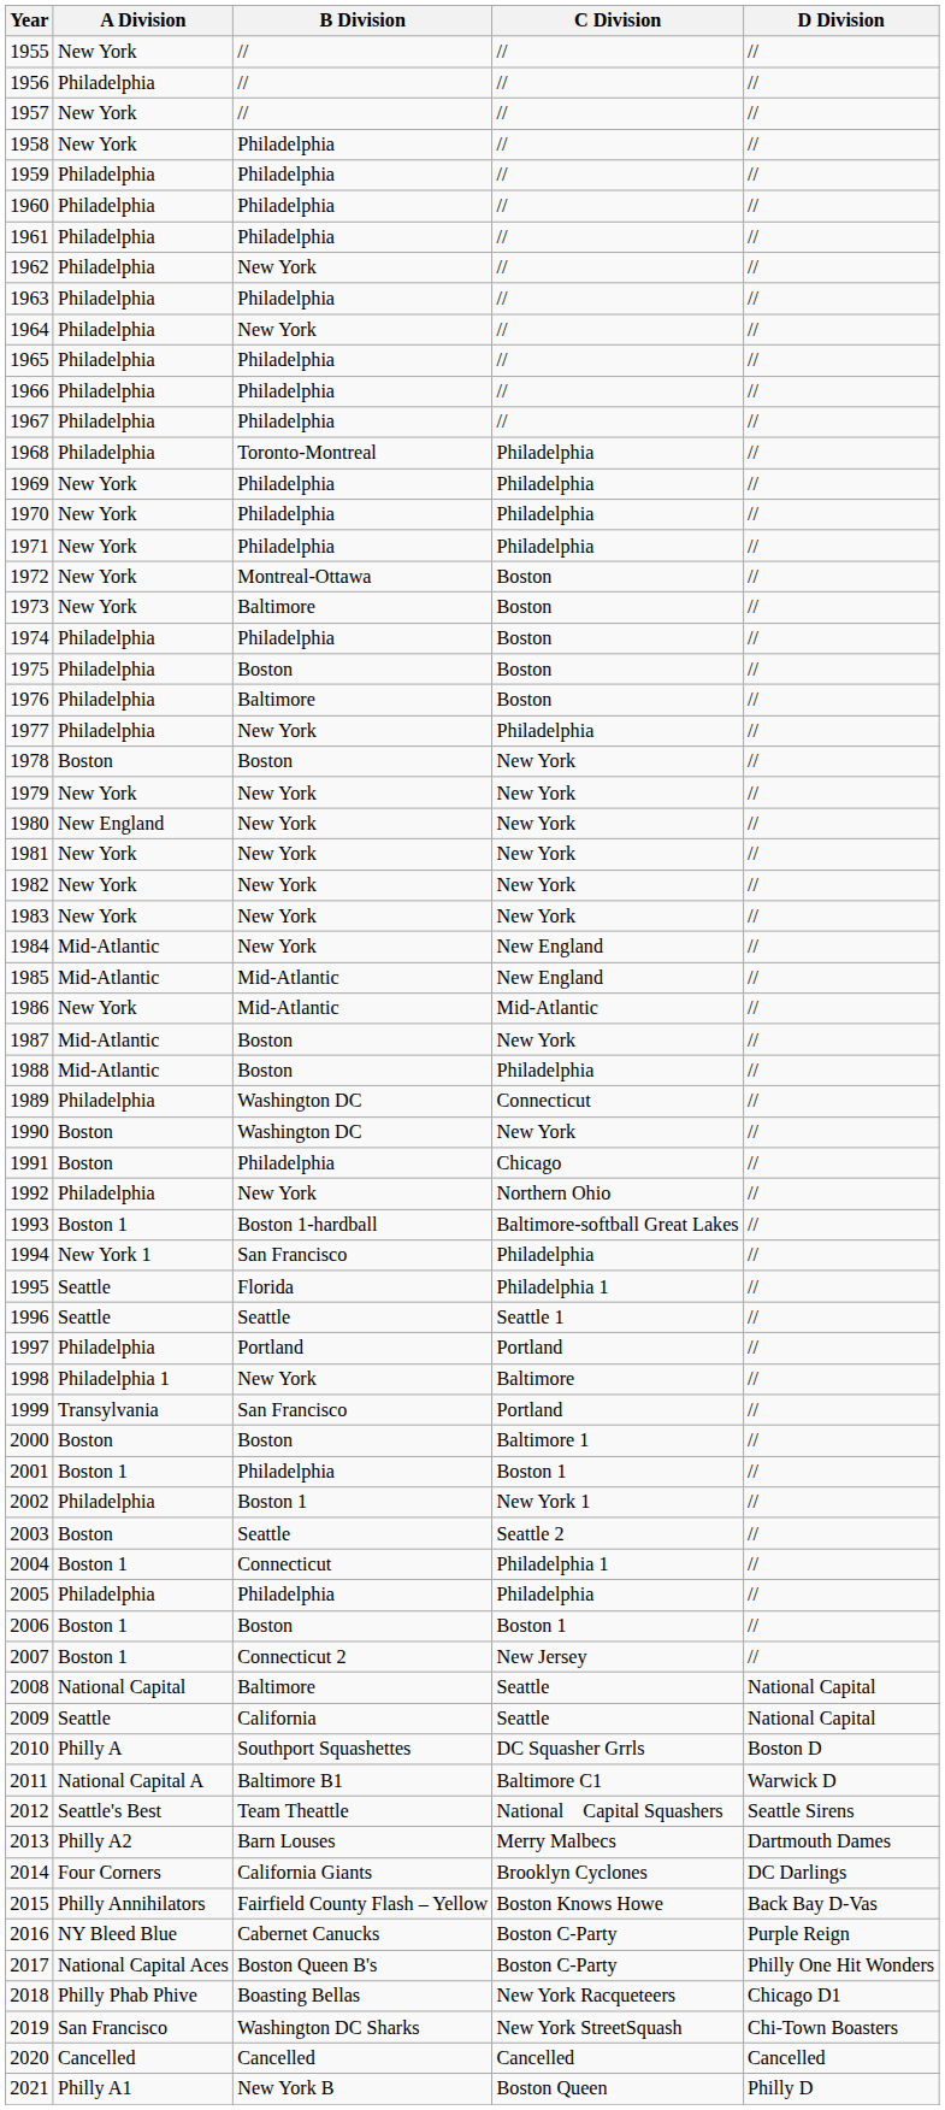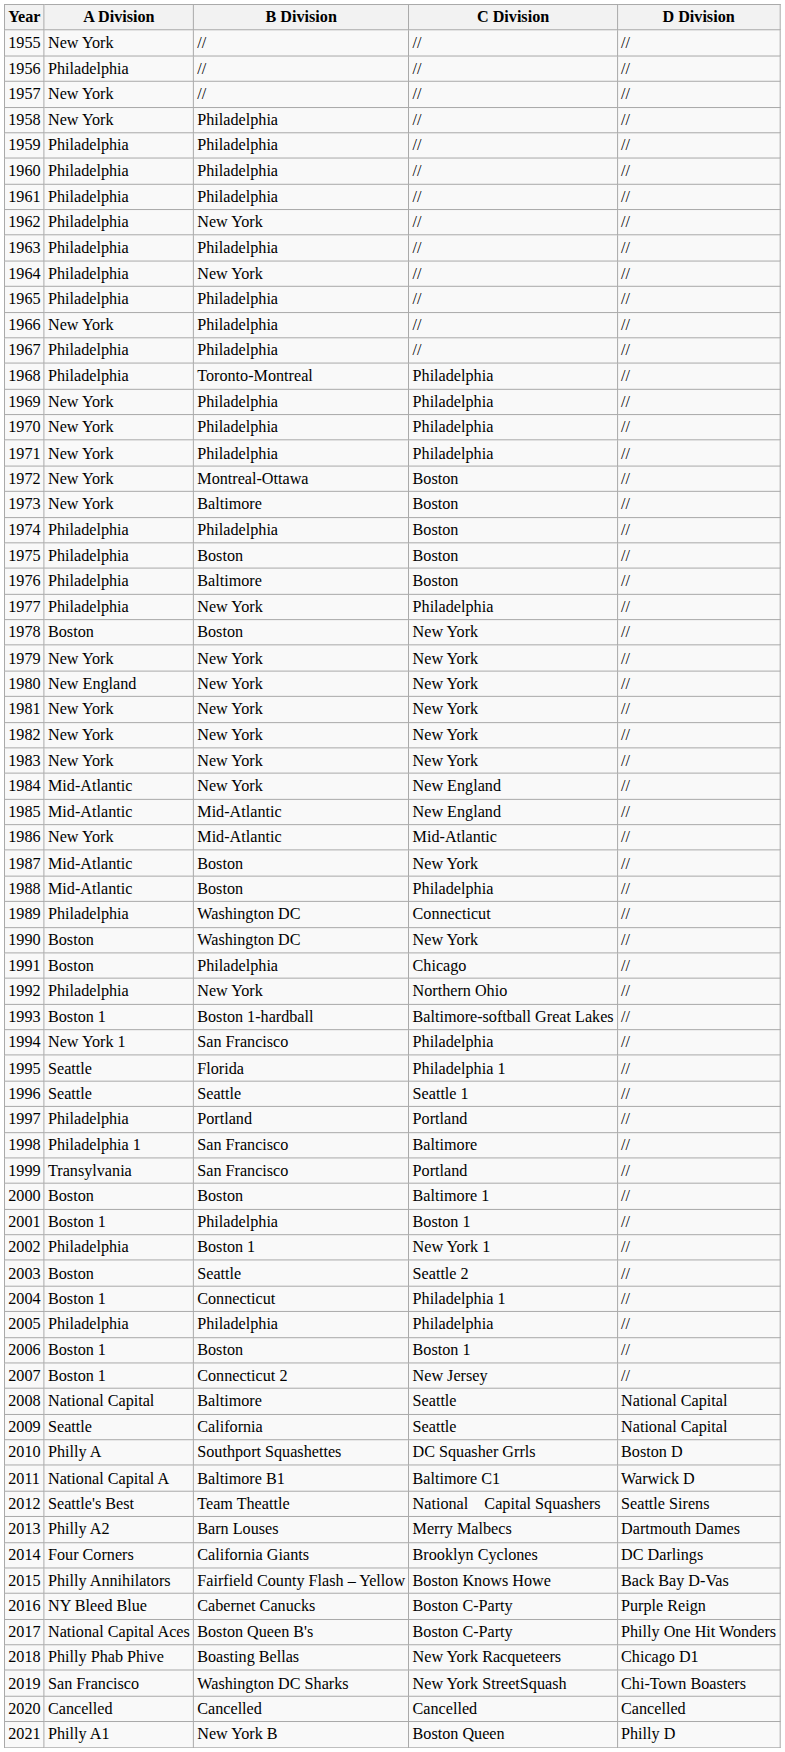1966 | A Division: Philadelphia -> New York
1998 | B Division: New York -> San Francisco
